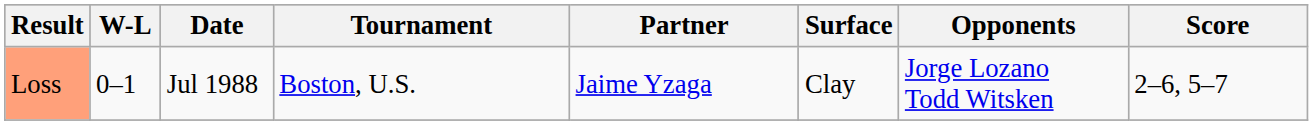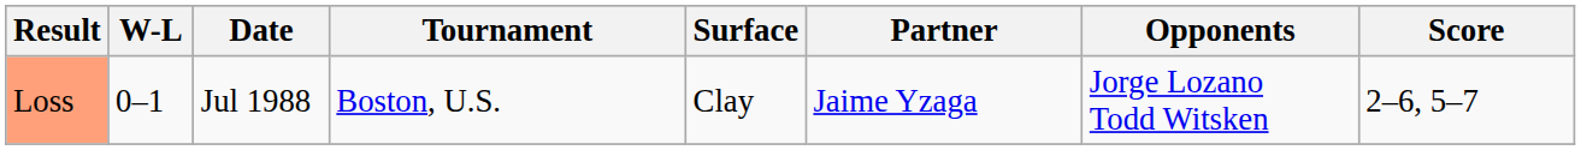columns swapped: Surface <-> Partner
